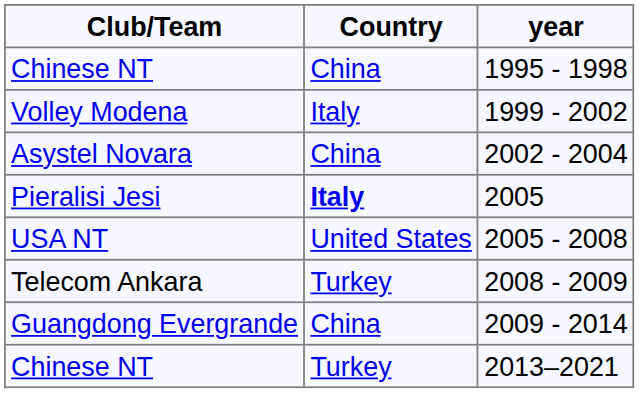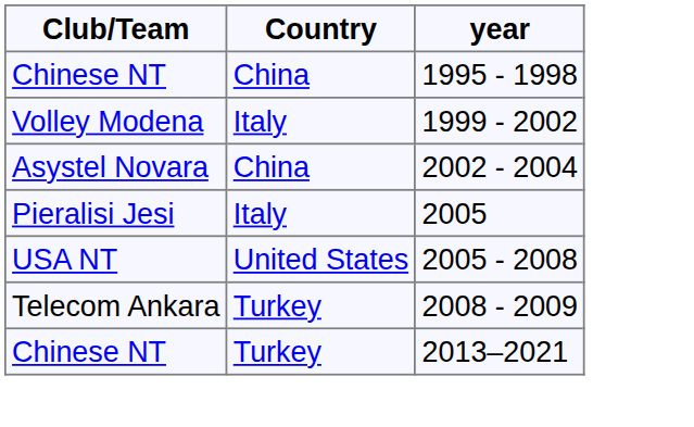2005 | Country: bold -> normal
- row: Guangdong Evergrande | China | 2009 - 2014
